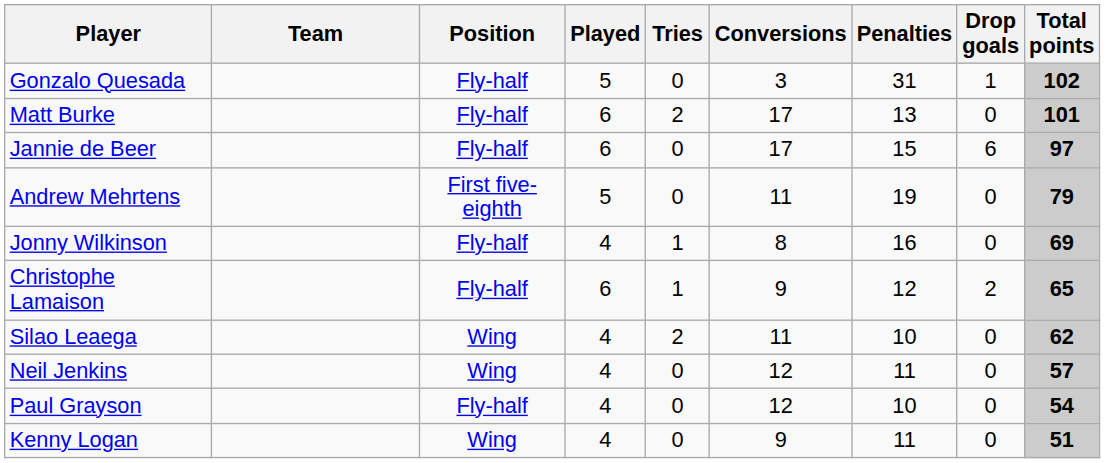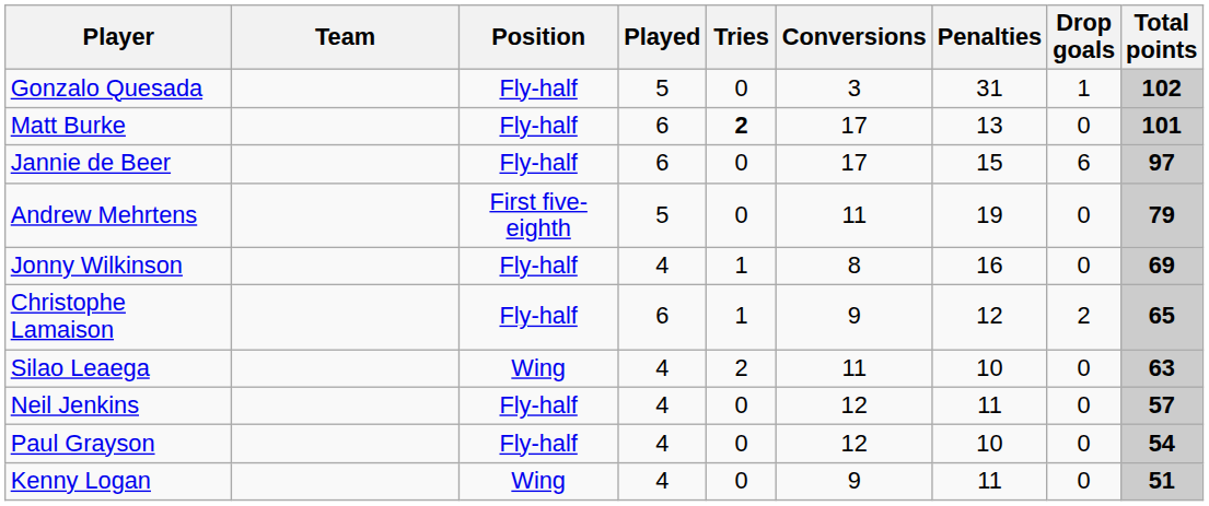Matt Burke | Tries: normal -> bold
Silao Leaega | Total points: 62 -> 63
Neil Jenkins | Position: Wing -> Fly-half
